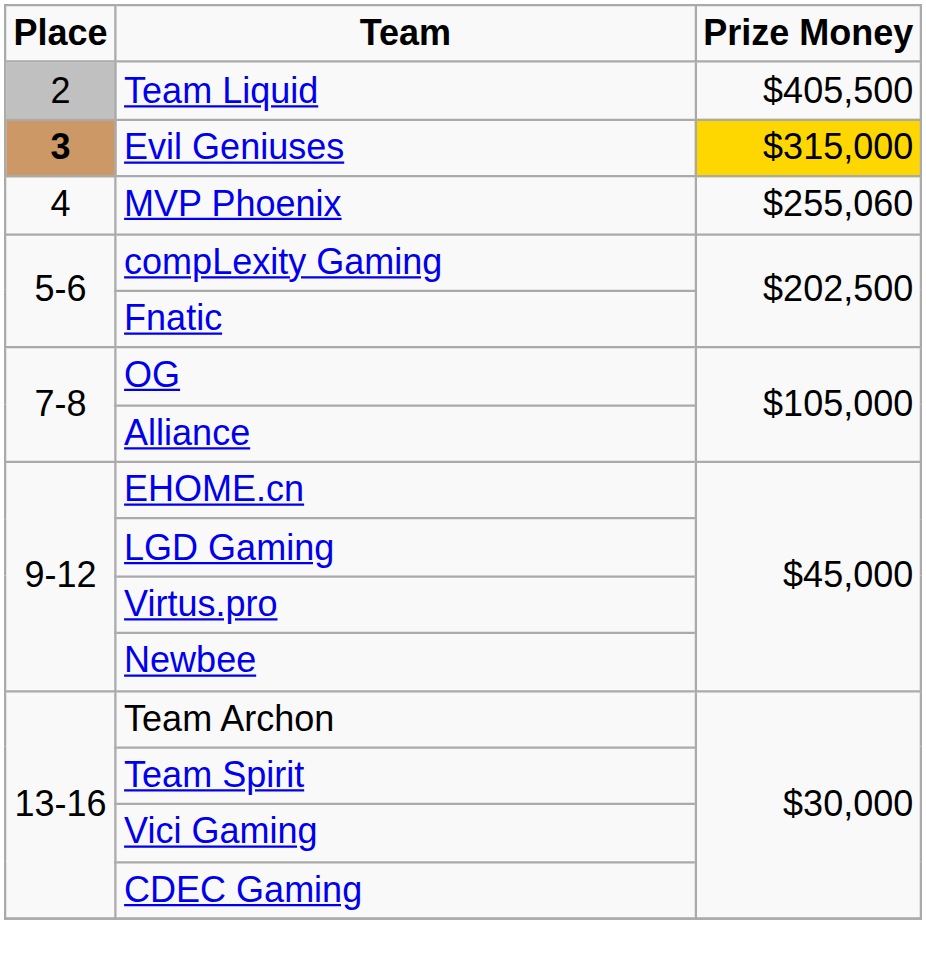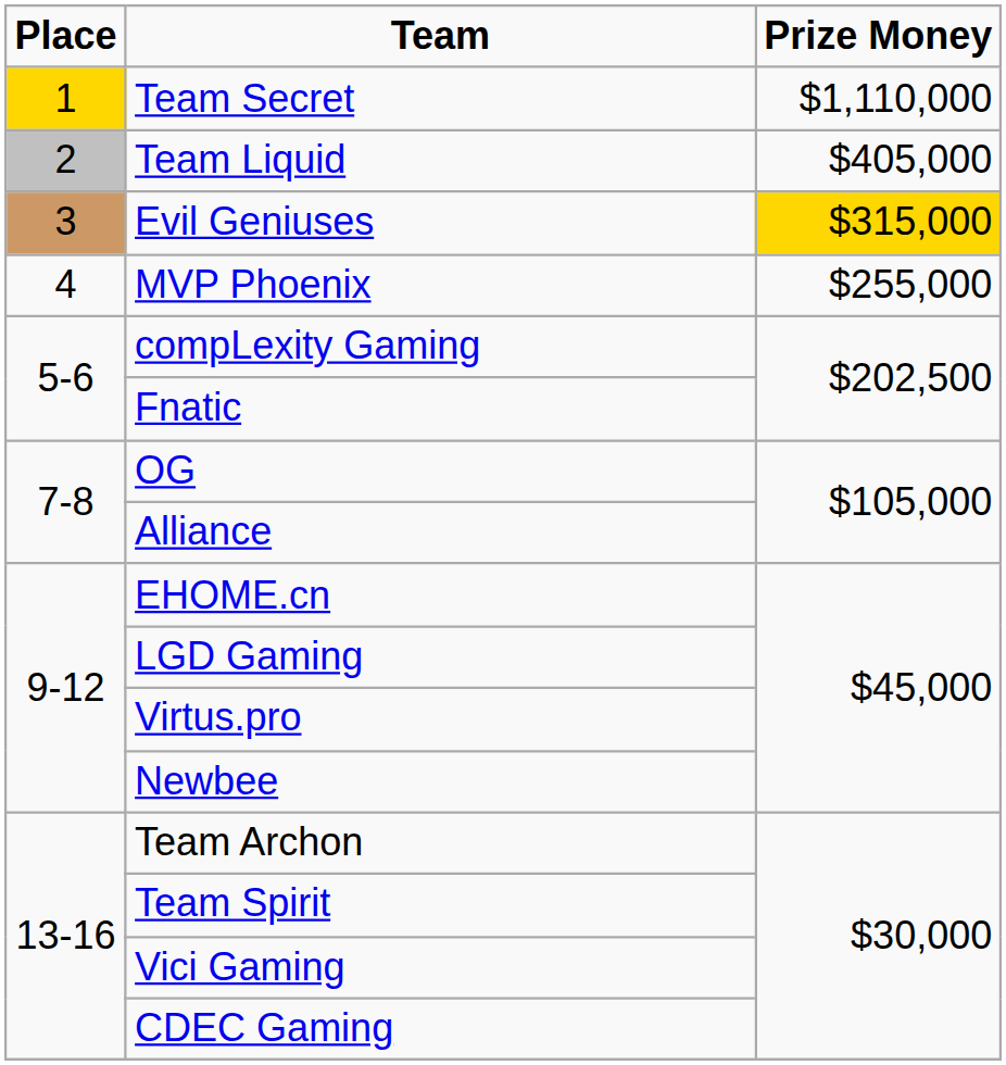+ row: 1 | Team Secret | $1,110,000
Team Liquid | Prize Money: $405,500 -> $405,000
Evil Geniuses | Place: bold -> normal
MVP Phoenix | Prize Money: $255,060 -> $255,000
